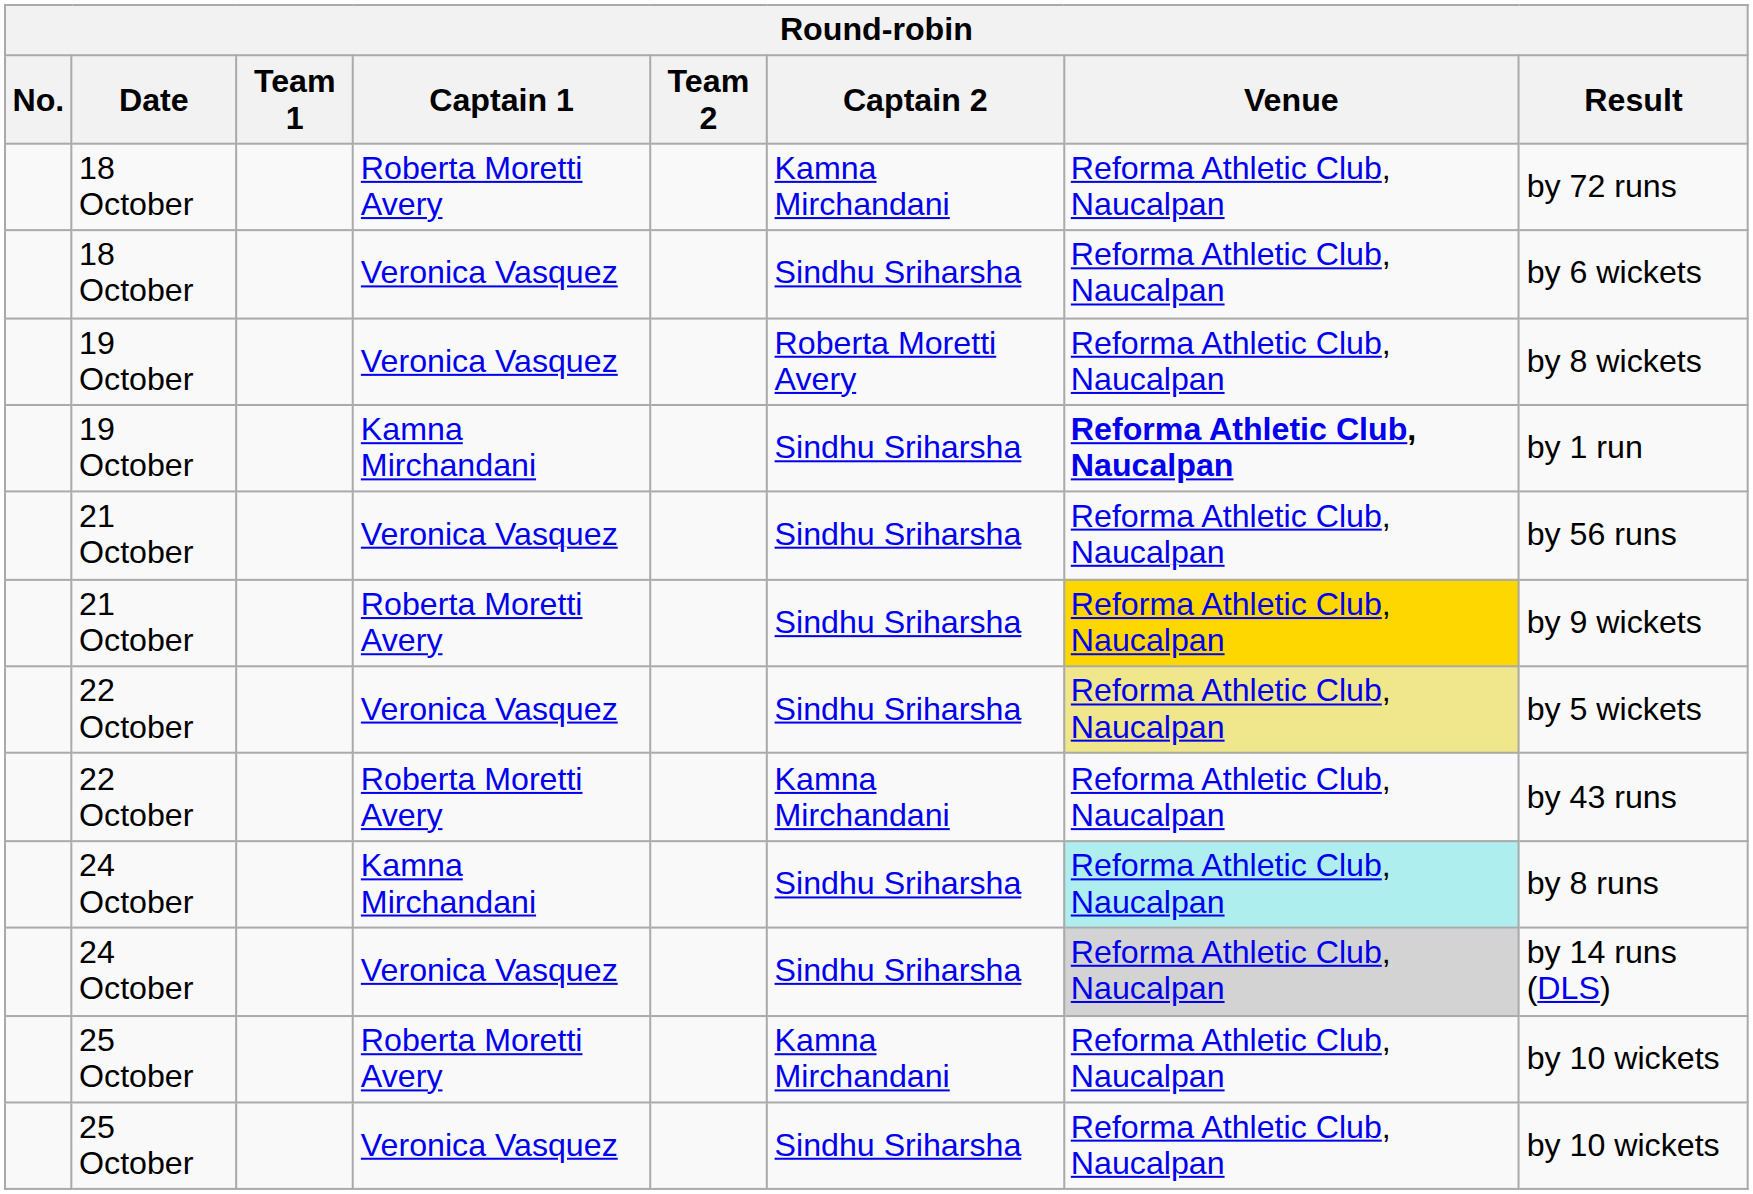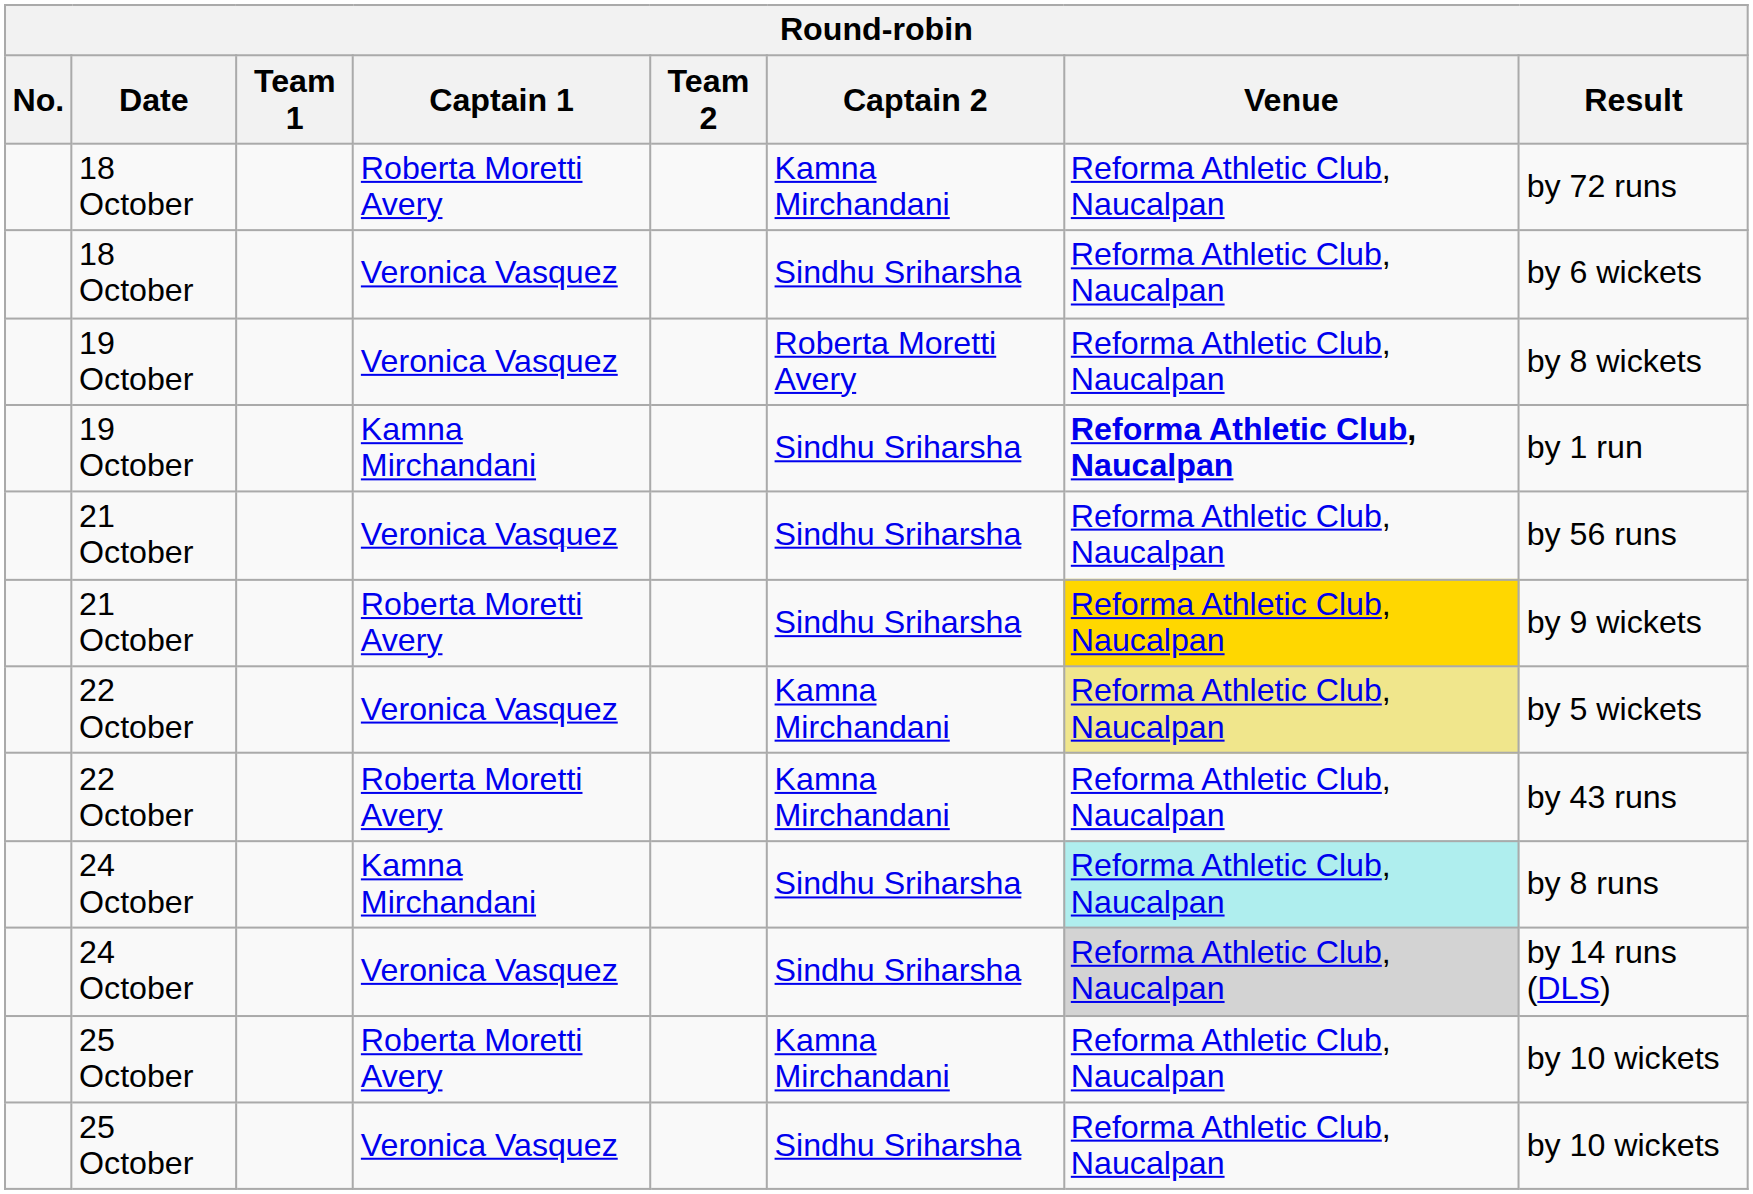22 October / Veronica Vasquez | Captain 2: Sindhu Sriharsha -> Kamna Mirchandani
